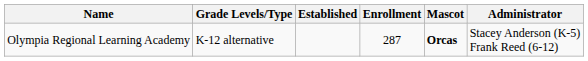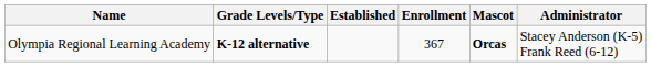Olympia Regional Learning Academy | Grade Levels/Type: normal -> bold
Olympia Regional Learning Academy | Enrollment: 287 -> 367
